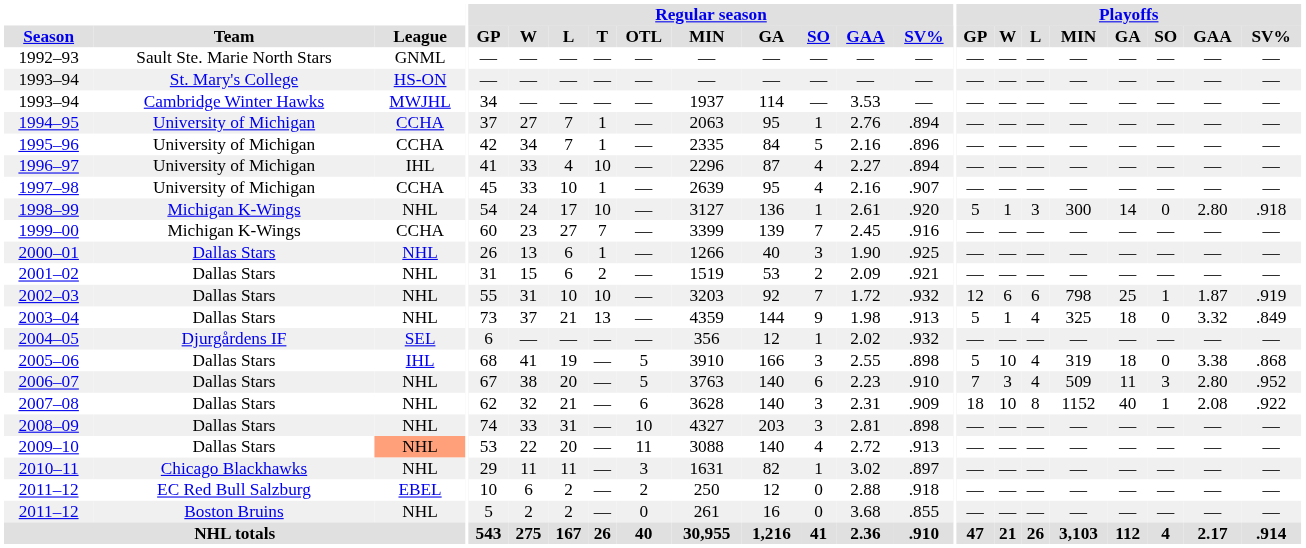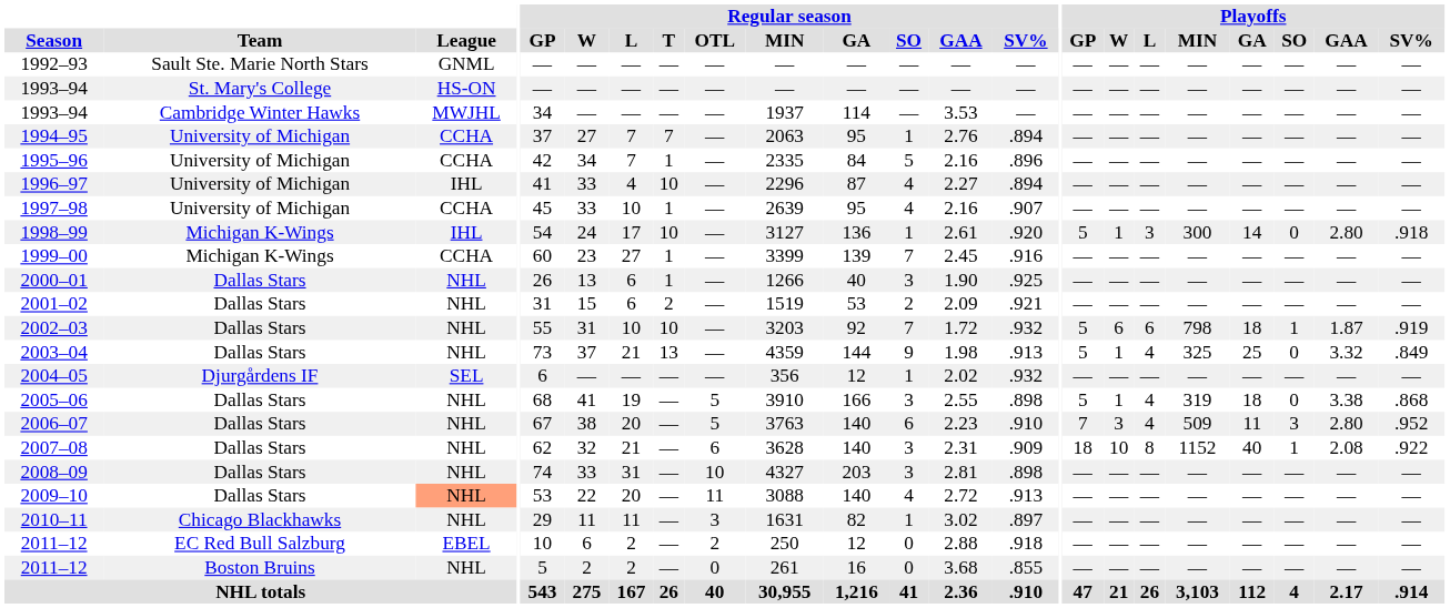1994–95 | Regular season / T: 1 -> 7
1998–99 | League: NHL -> IHL
1999–00 | Regular season / T: 7 -> 1
2002–03 | Playoffs / GP: 12 -> 5
2002–03 | Playoffs / GA: 25 -> 18
2003–04 | Playoffs / GA: 18 -> 25
2005–06 | League: IHL -> NHL
2005–06 | Playoffs / W: 10 -> 1
